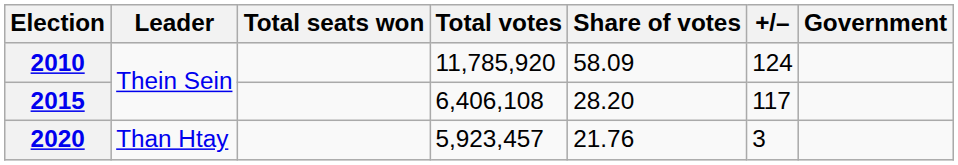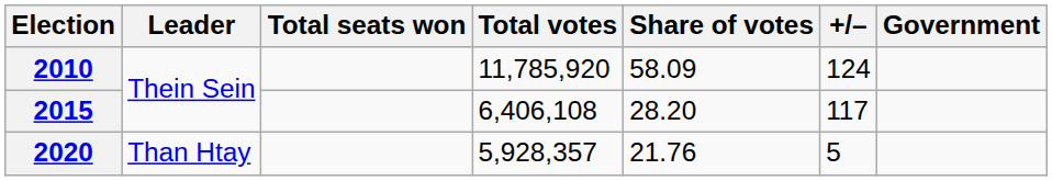2020 | Total votes: 5,923,457 -> 5,928,357
2020 | +/–: 3 -> 5
